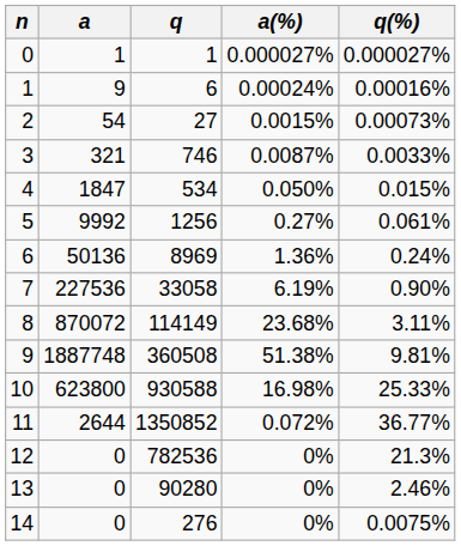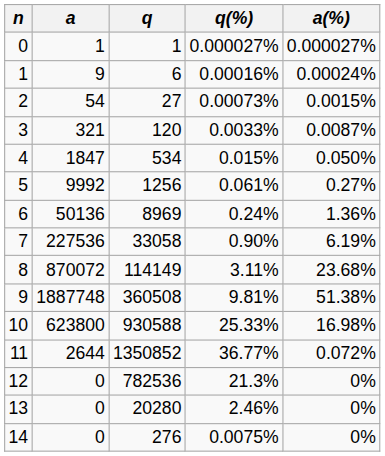columns swapped: a(%) <-> q(%)
3 | q: 746 -> 120
13 | q: 90280 -> 20280
